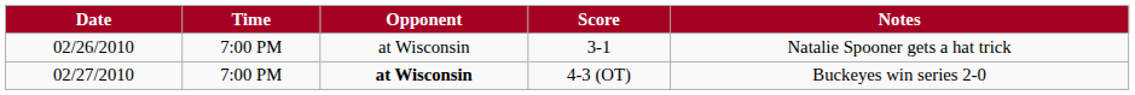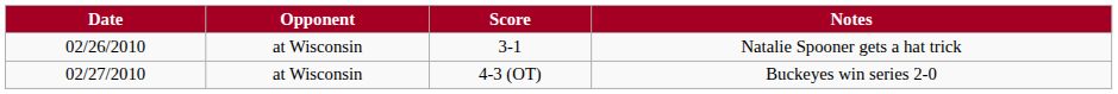- column: Time | 7:00 PM | 7:00 PM
4-3 (OT) | Opponent: bold -> normal
